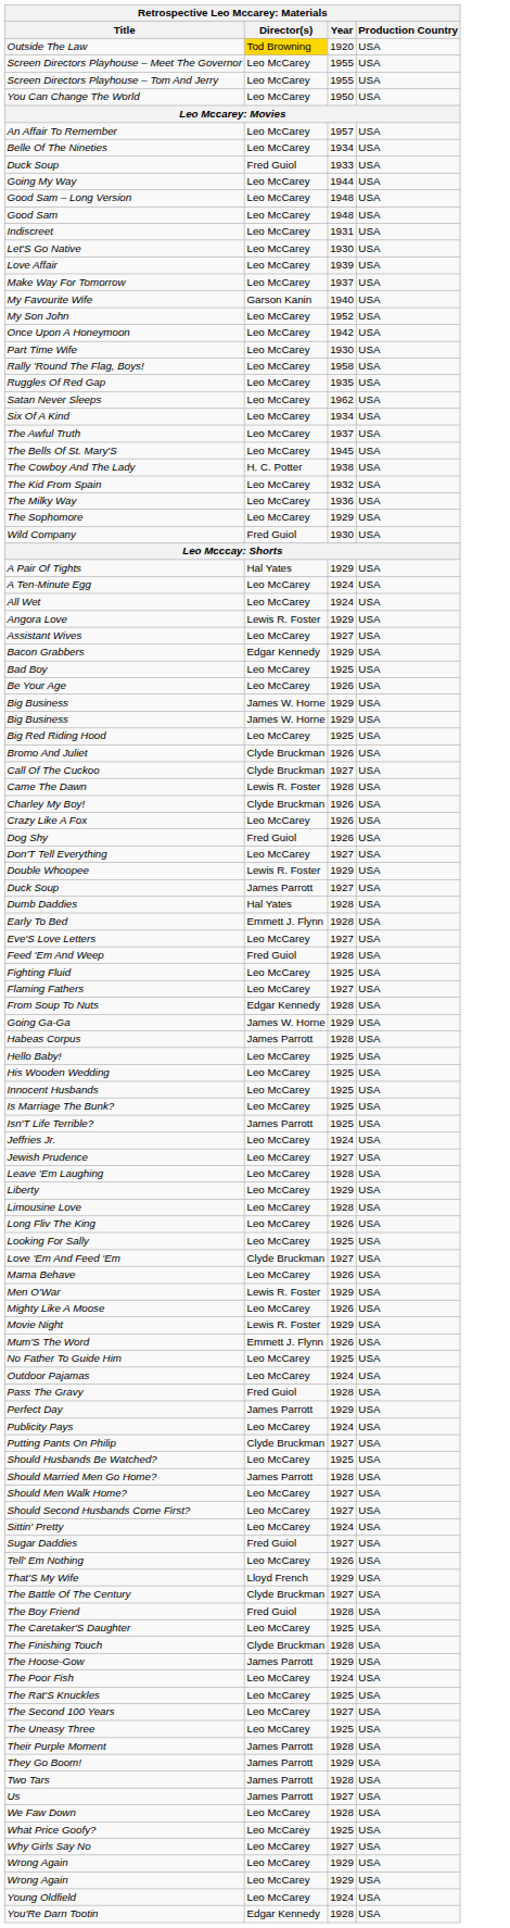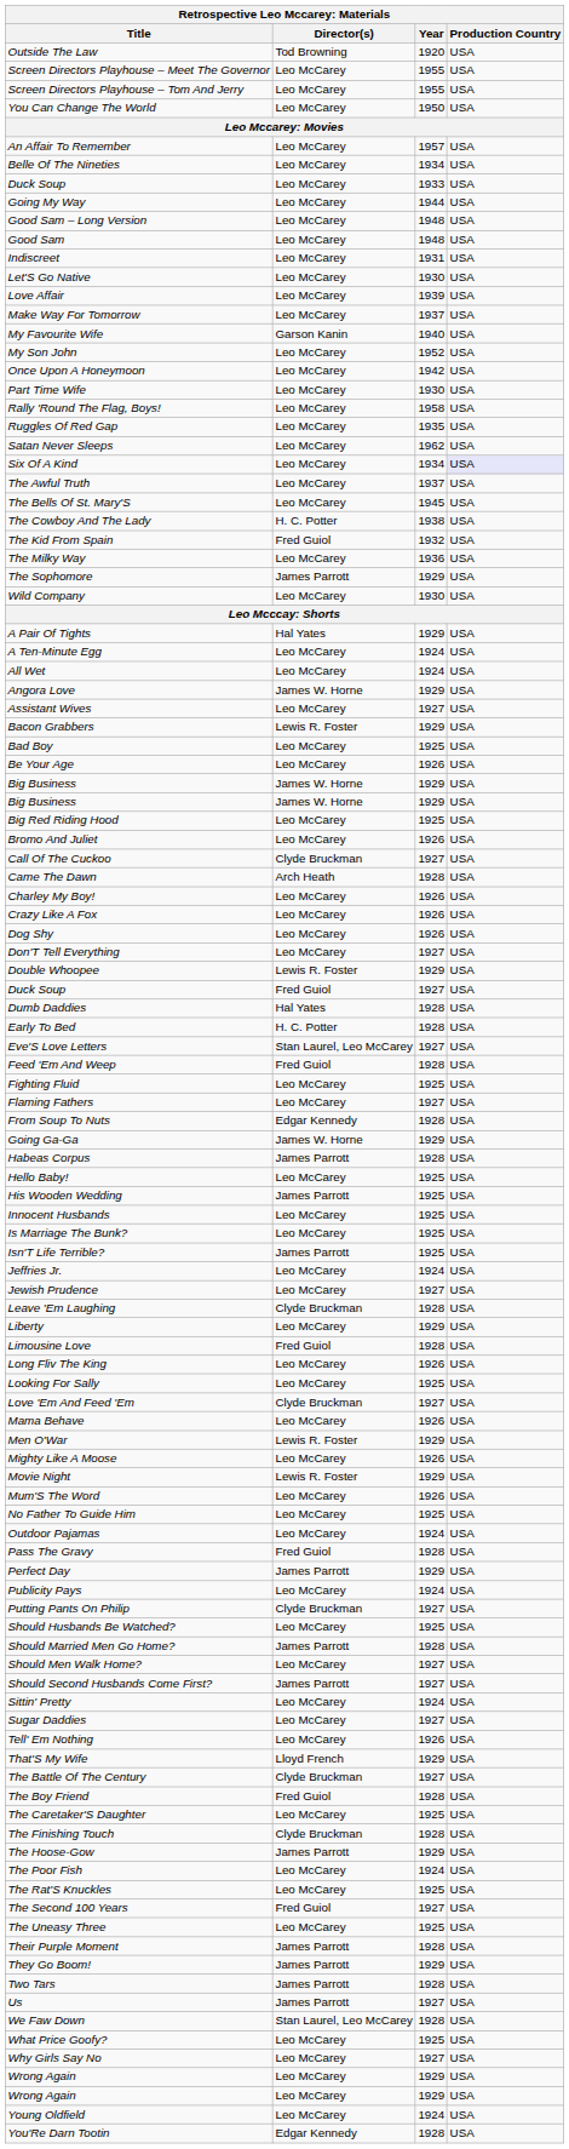Outside The Law | Director(s): gold background -> no background
Duck Soup / 1933 | Director(s): Fred Guiol -> Leo McCarey
Six Of A Kind | Production Country: no background -> lavender background
The Kid From Spain | Director(s): Leo McCarey -> Fred Guiol
The Sophomore | Director(s): Leo McCarey -> James Parrott
Wild Company | Director(s): Fred Guiol -> Leo McCarey
Angora Love | Director(s): Lewis R. Foster -> James W. Horne
Bacon Grabbers | Director(s): Edgar Kennedy -> Lewis R. Foster
Bromo And Juliet | Director(s): Clyde Bruckman -> Leo McCarey
Came The Dawn | Director(s): Lewis R. Foster -> Arch Heath
Charley My Boy! | Director(s): Clyde Bruckman -> Leo McCarey
Dog Shy | Director(s): Fred Guiol -> Leo McCarey
Duck Soup / 1927 | Director(s): James Parrott -> Fred Guiol
Early To Bed | Director(s): Emmett J. Flynn -> H. C. Potter
Eve'S Love Letters | Director(s): Leo McCarey -> Stan Laurel, Leo McCarey
His Wooden Wedding | Director(s): Leo McCarey -> James Parrott
Leave 'Em Laughing | Director(s): Leo McCarey -> Clyde Bruckman
Limousine Love | Director(s): Leo McCarey -> Fred Guiol
Mum'S The Word | Director(s): Emmett J. Flynn -> Leo McCarey
Should Second Husbands Come First? | Director(s): Leo McCarey -> James Parrott
Sugar Daddies | Director(s): Fred Guiol -> Leo McCarey
The Second 100 Years | Director(s): Leo McCarey -> Fred Guiol
We Faw Down | Director(s): Leo McCarey -> Stan Laurel, Leo McCarey
